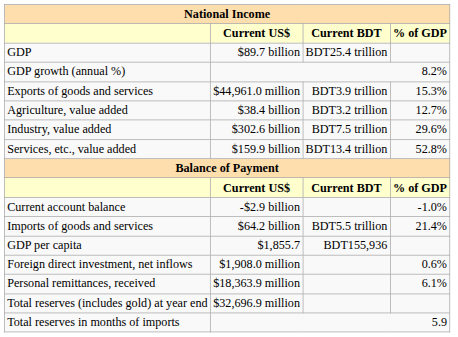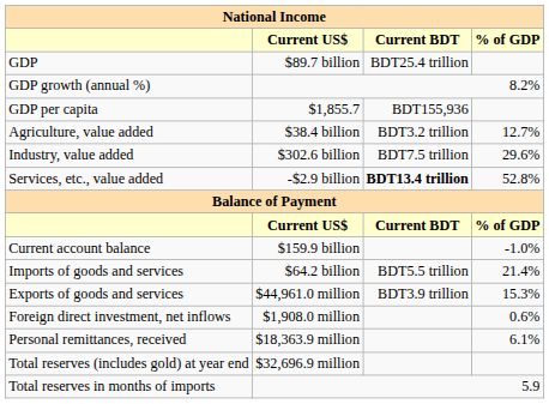rows swapped: GDP per capita <-> Exports of goods and services
Services, etc., value added | Current US$: $159.9 billion -> -$2.9 billion
Services, etc., value added | Current BDT: normal -> bold
Current account balance | Current US$: -$2.9 billion -> $159.9 billion
